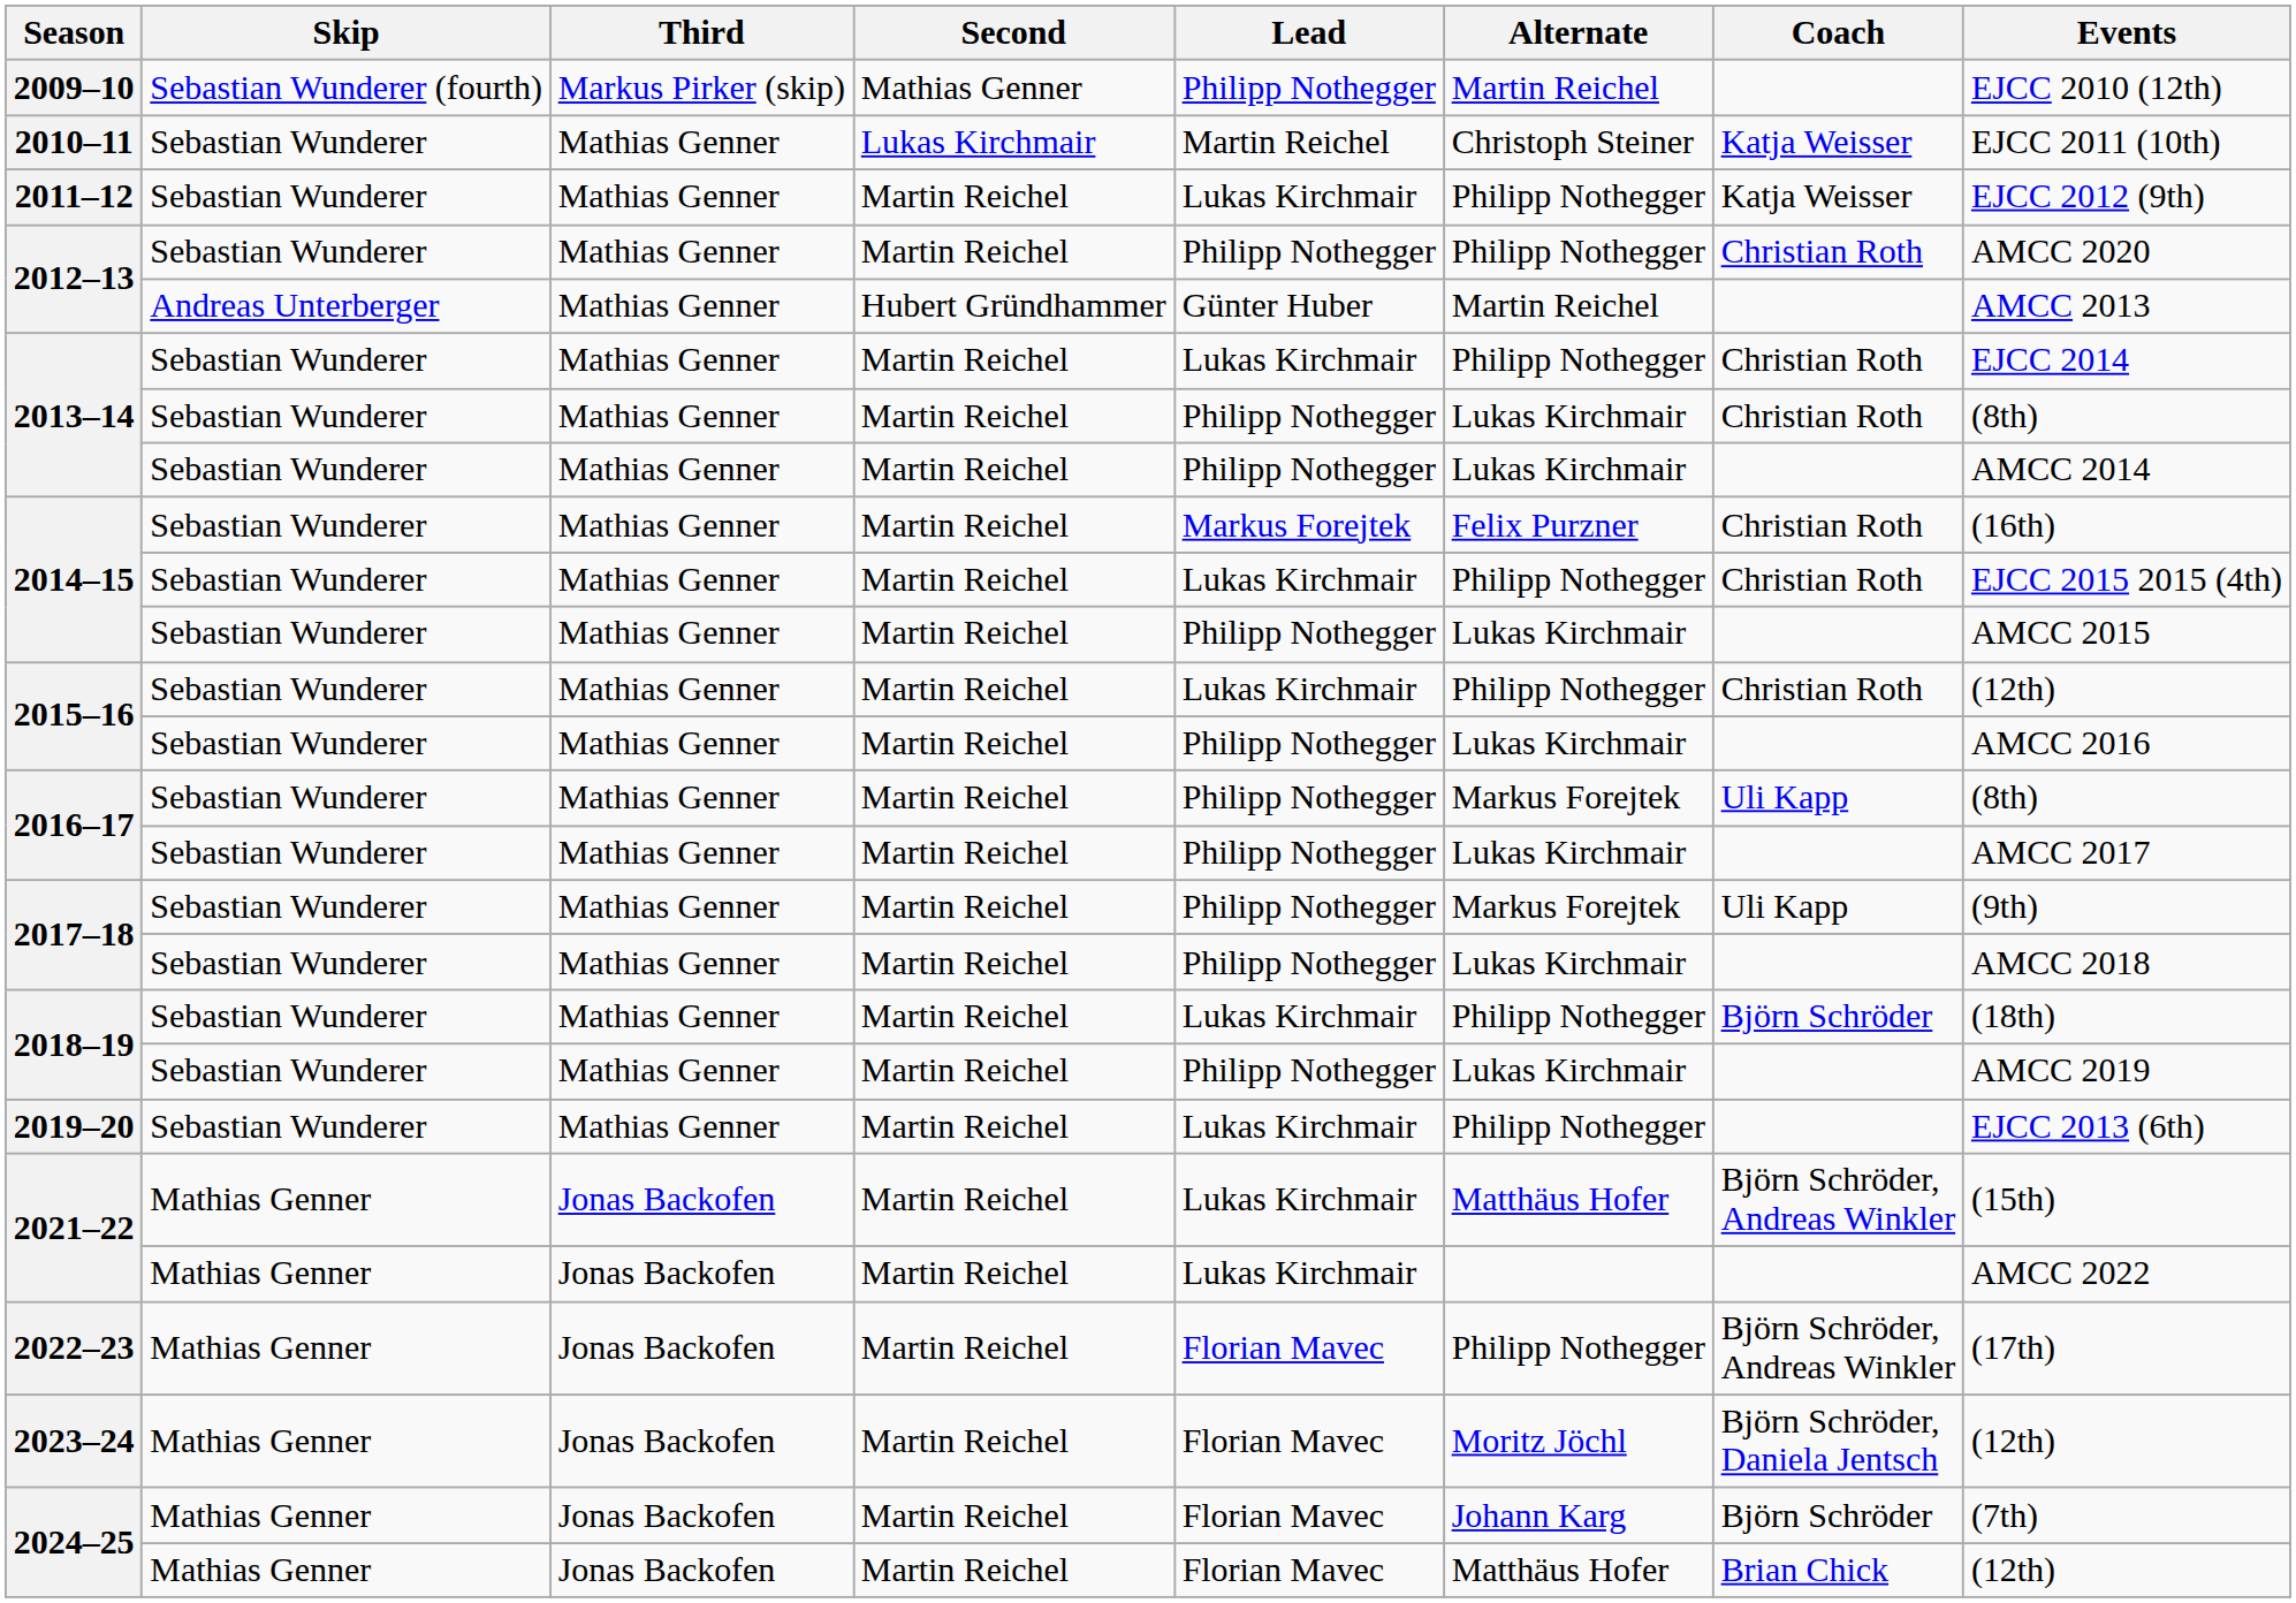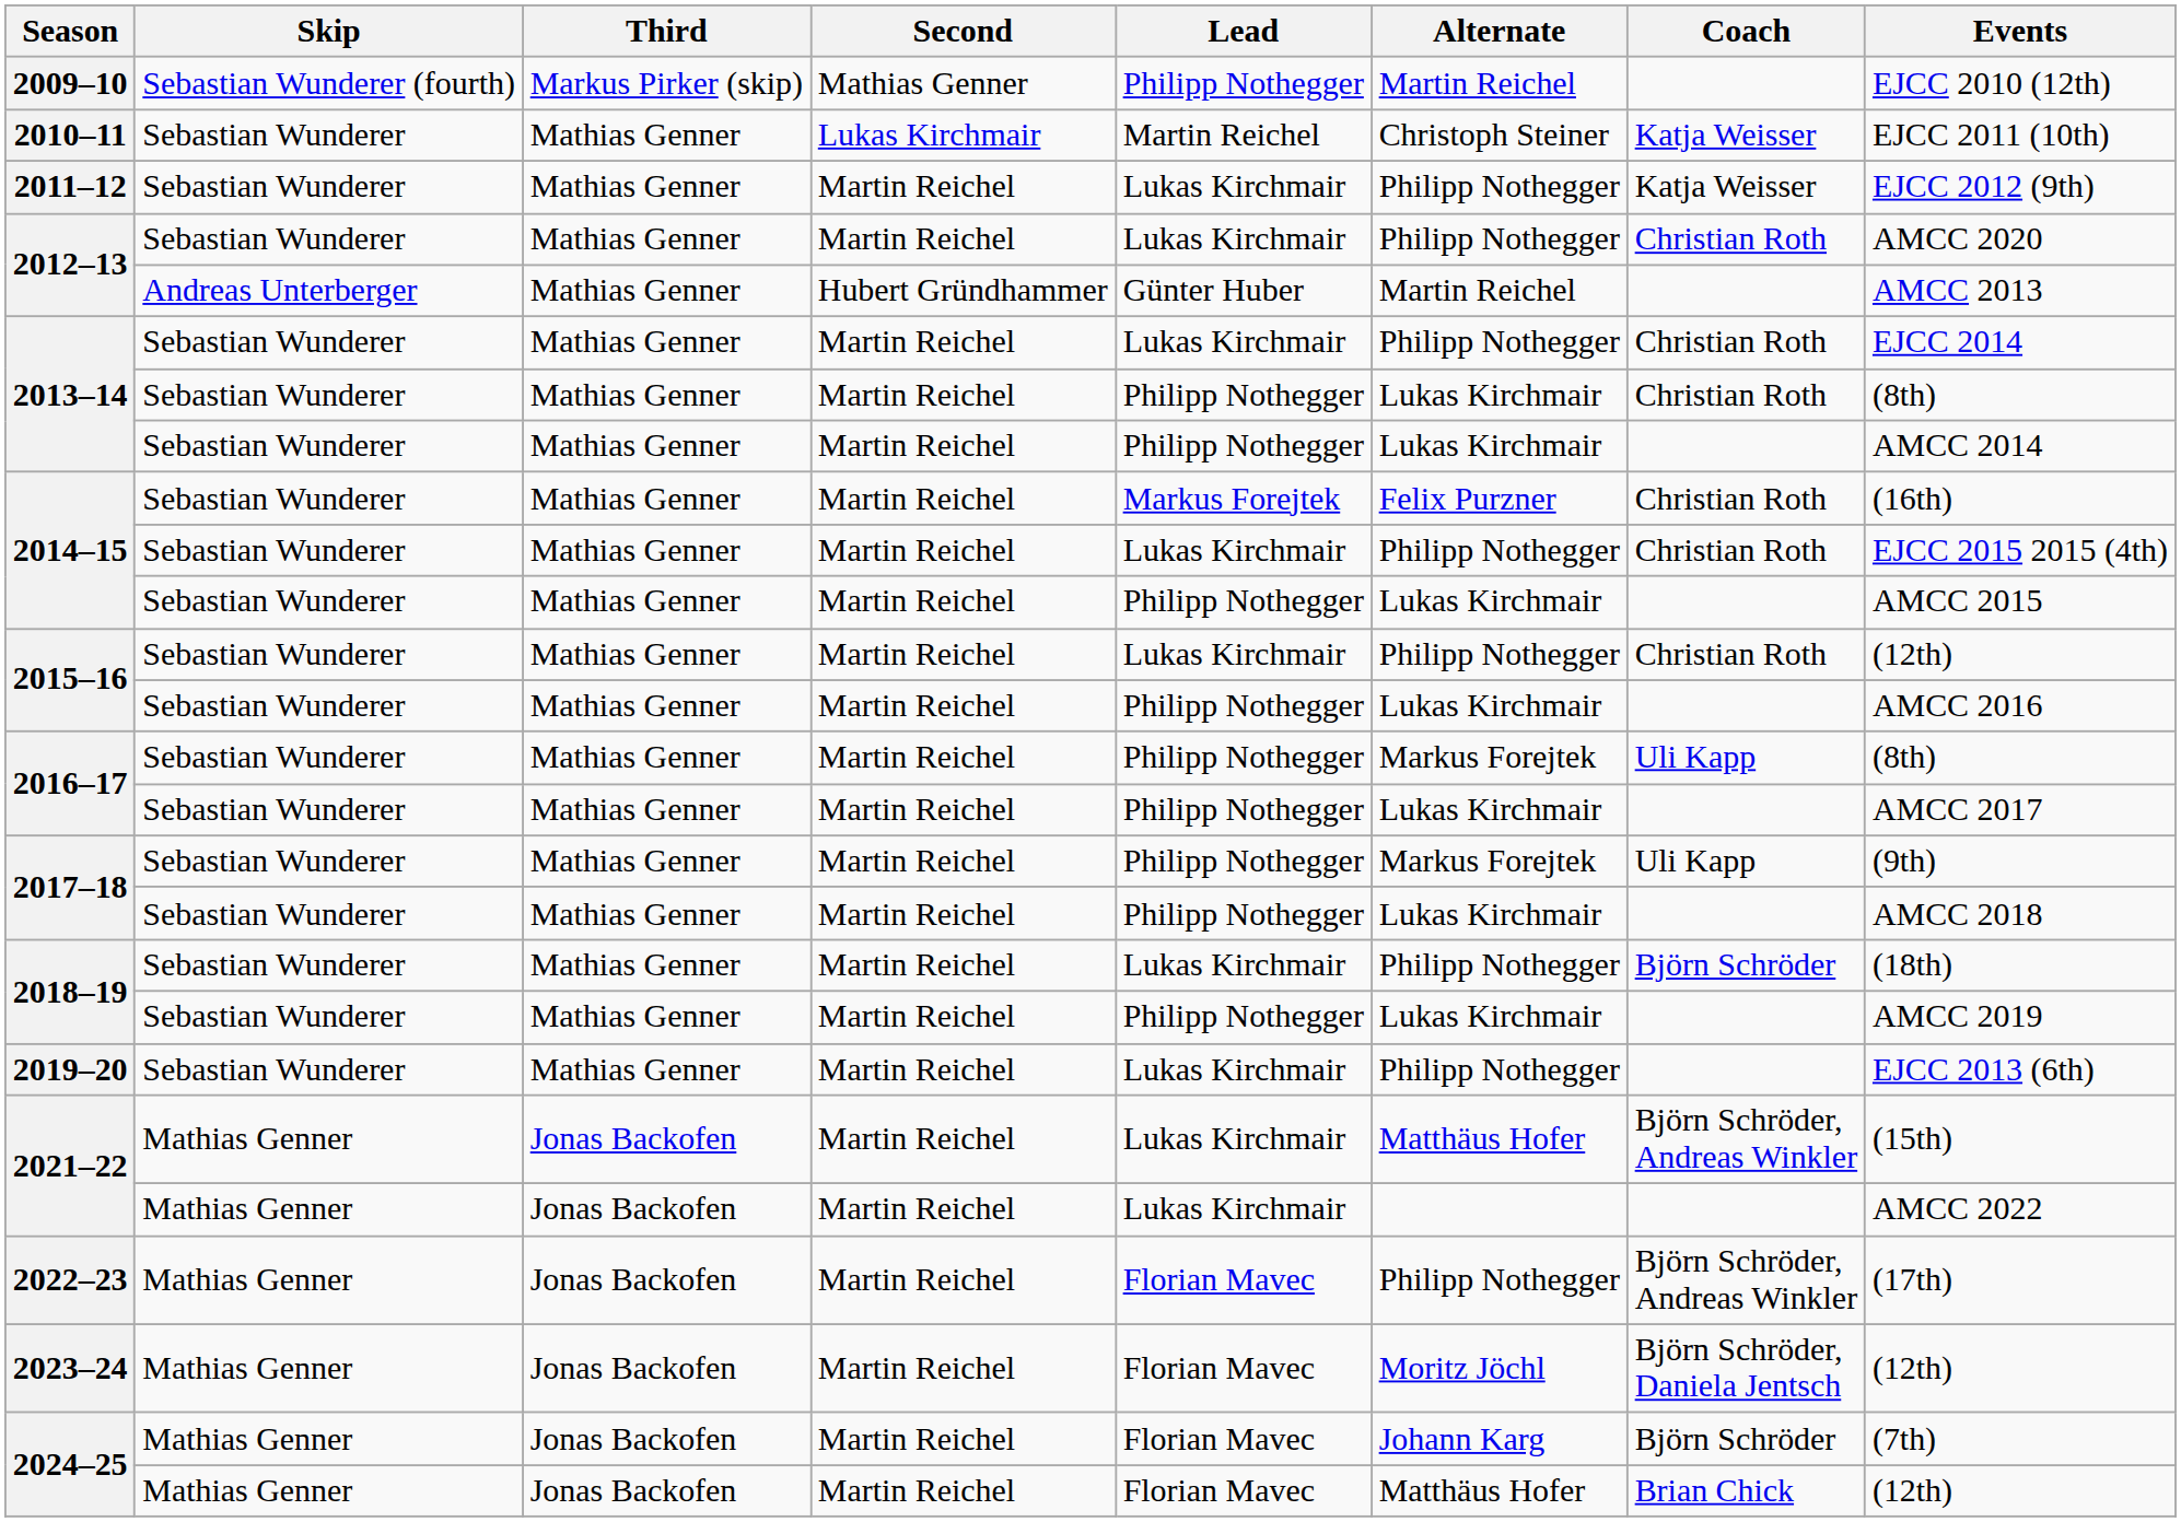2012–13 / Sebastian Wunderer | Lead: Philipp Nothegger -> Lukas Kirchmair
